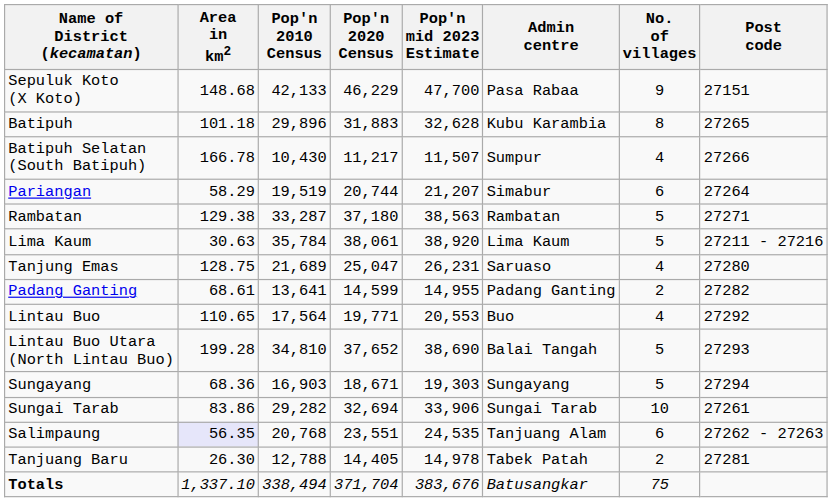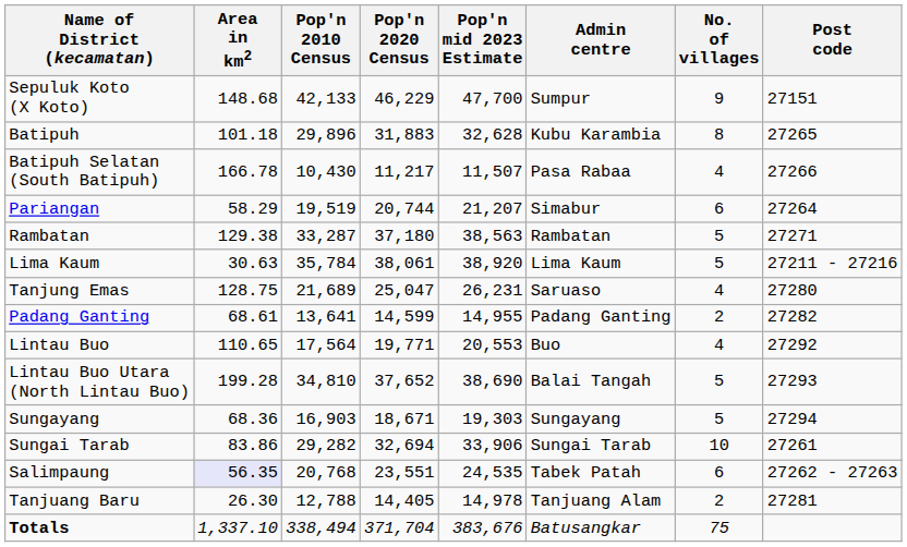Sepuluk Koto (X Koto) | Admin centre: Pasa Rabaa -> Sumpur
Batipuh Selatan (South Batipuh) | Admin centre: Sumpur -> Pasa Rabaa
Salimpaung | Admin centre: Tanjuang Alam -> Tabek Patah
Tanjuang Baru | Admin centre: Tabek Patah -> Tanjuang Alam
